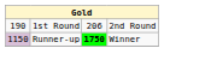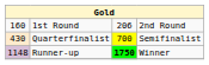1st Round | column 1: 190 -> 160
+ row: 430 | Quarterfinalist | 700 | Semifinalist
Runner-up | column 1: 1150 -> 1148
